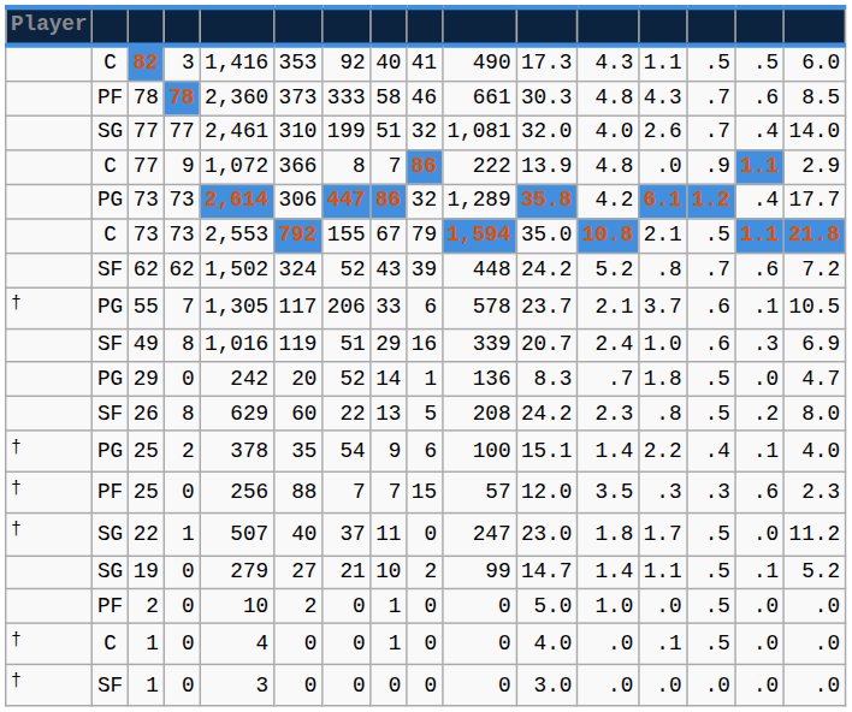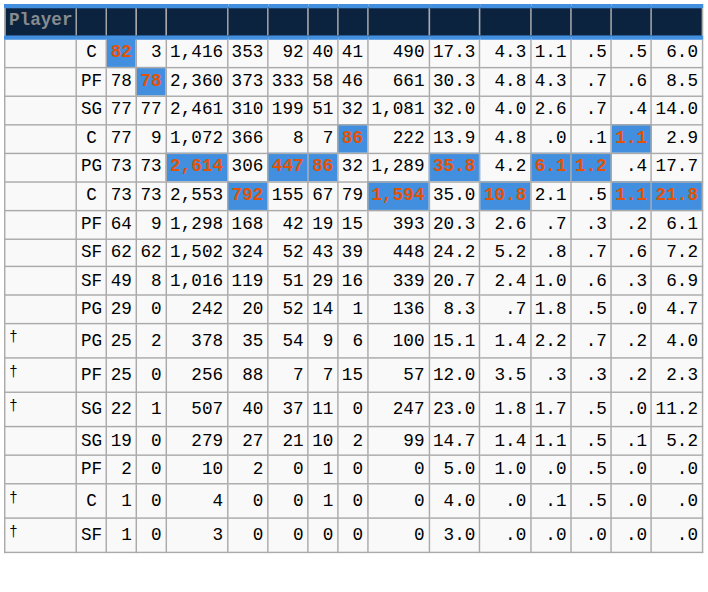C / 77 | column 14: .9 -> .1
+ row: PF | 64 | 9 | 1,298 | 168 | 42 | 19 | 15 | 393 | 20.3 | 2.6 | .7 | .3 | .2 | 6.1
- row: † | PG | 55 | 7 | 1,305 | 117 | 206 | 33 | 6 | 578 | 23.7 | 2.1 | 3.7 | .6 | .1 | 10.5
- row: SF | 26 | 8 | 629 | 60 | 22 | 13 | 5 | 208 | 24.2 | 2.3 | .8 | .5 | .2 | 8.0
PG / 25 | column 14: .4 -> .7
PG / 25 | column 15: .1 -> .2
PF / 25 | column 15: .6 -> .2
